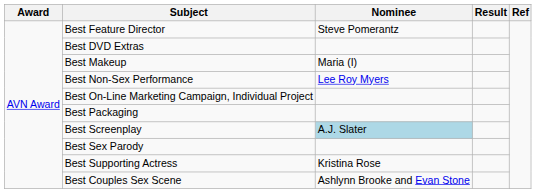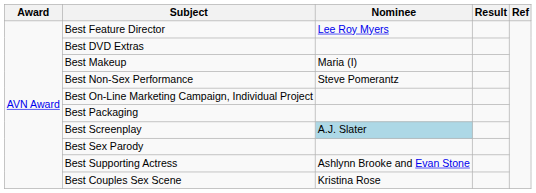Best Feature Director | Nominee: Steve Pomerantz -> Lee Roy Myers
Best Non-Sex Performance | Nominee: Lee Roy Myers -> Steve Pomerantz
Best Supporting Actress | Nominee: Kristina Rose -> Ashlynn Brooke and Evan Stone
Best Couples Sex Scene | Nominee: Ashlynn Brooke and Evan Stone -> Kristina Rose
